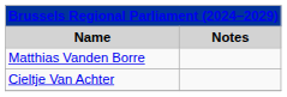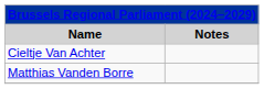rows swapped: Cieltje Van Achter <-> Matthias Vanden Borre
